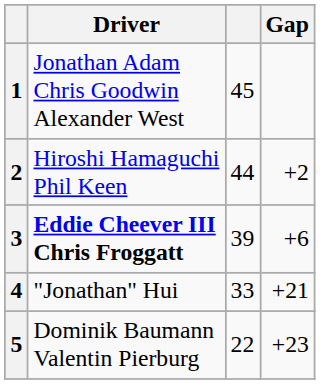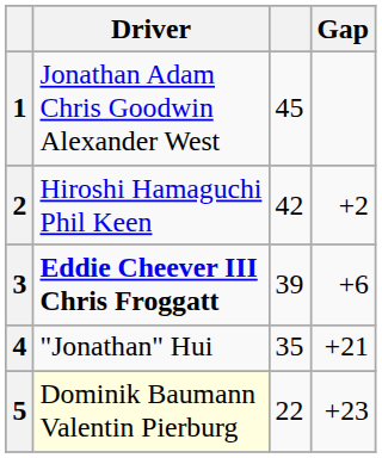2 | column 3: 44 -> 42
4 | column 3: 33 -> 35
5 | Driver: no background -> lightyellow background
